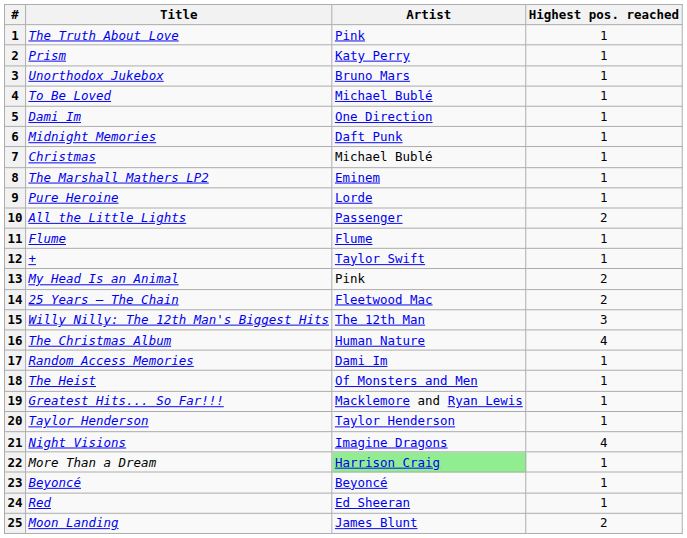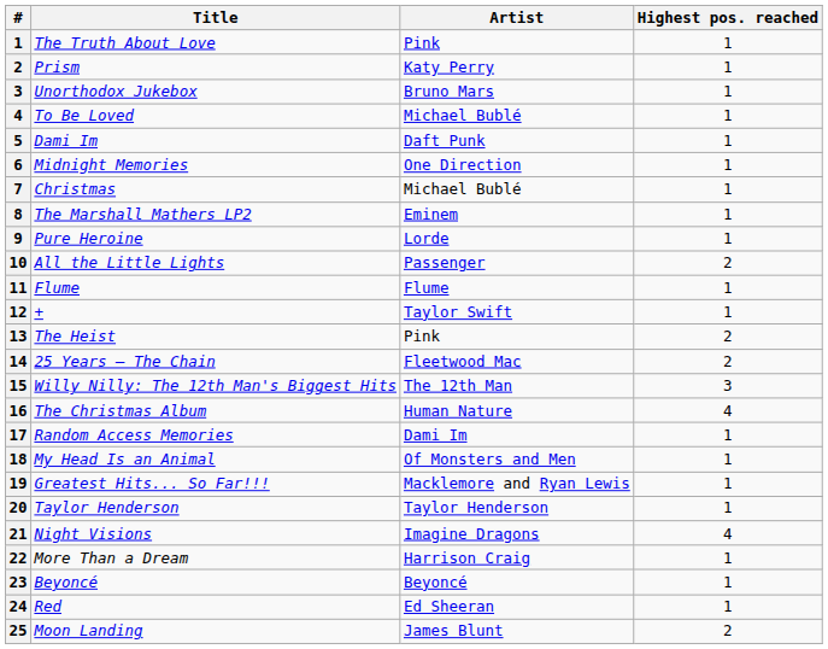5 | Artist: One Direction -> Daft Punk
6 | Artist: Daft Punk -> One Direction
13 | Title: My Head Is an Animal -> The Heist
18 | Title: The Heist -> My Head Is an Animal
22 | Artist: lightgreen background -> no background
